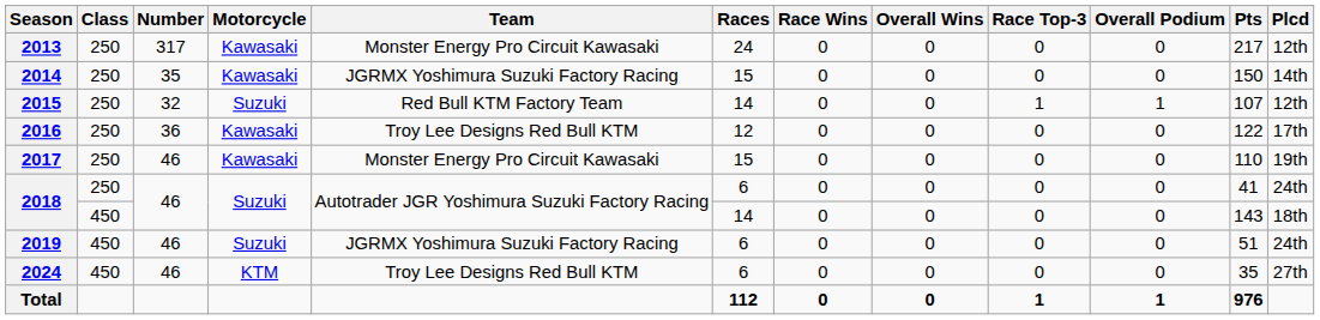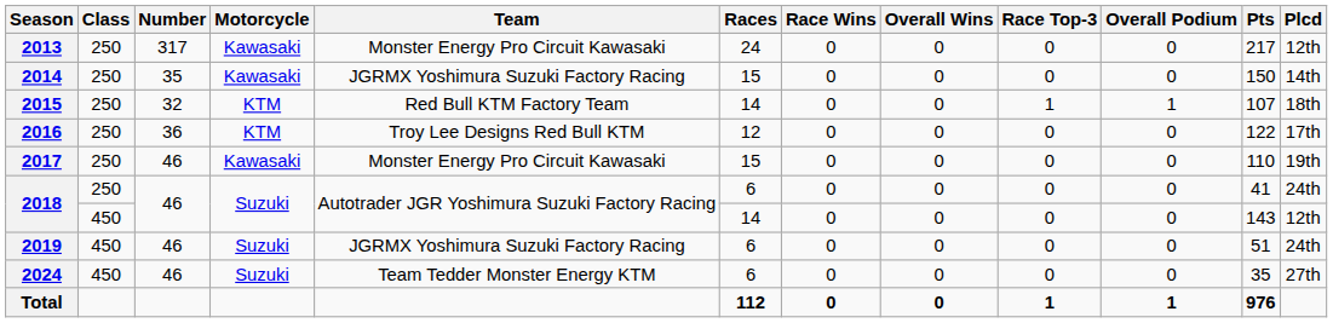2015 | Motorcycle: Suzuki -> KTM
2015 | Plcd: 12th -> 18th
2016 | Motorcycle: Kawasaki -> KTM
2018 / 450 | Plcd: 18th -> 12th
2024 | Motorcycle: KTM -> Suzuki
2024 | Team: Troy Lee Designs Red Bull KTM -> Team Tedder Monster Energy KTM
